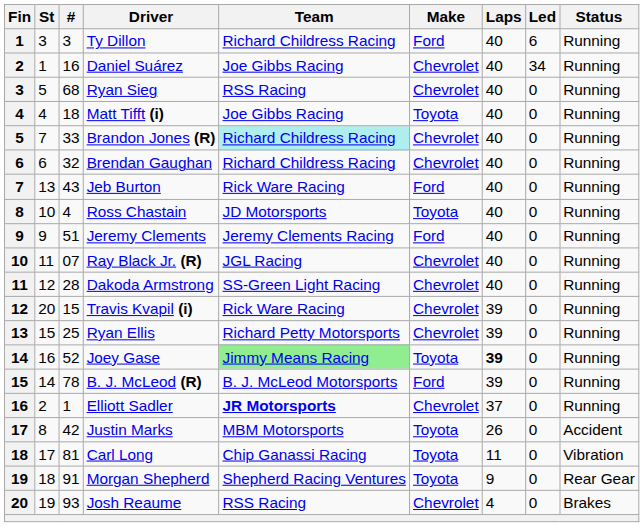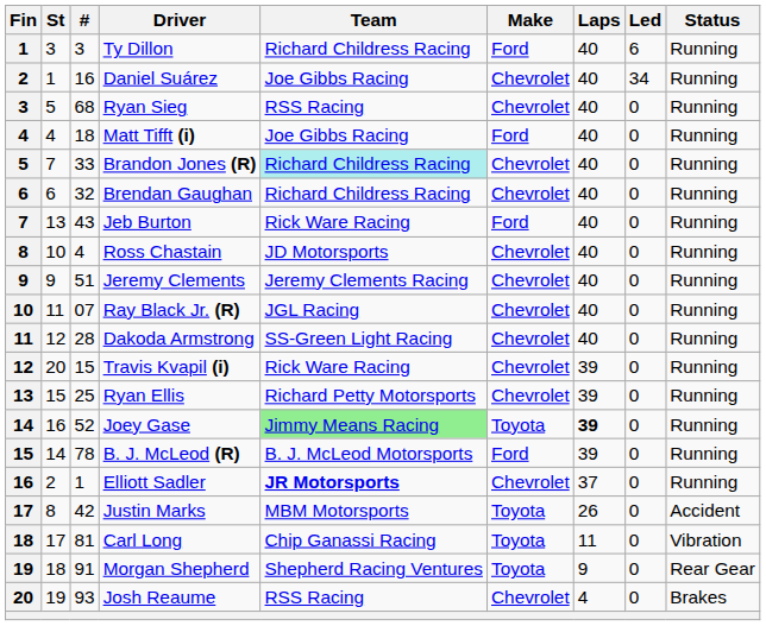Matt Tifft (i) | Make: Toyota -> Ford
Ross Chastain | Make: Toyota -> Chevrolet
Jeremy Clements | Make: Ford -> Chevrolet
